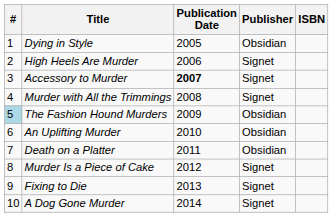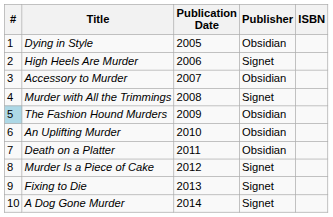Accessory to Murder | Publication Date: bold -> normal
Accessory to Murder | Publisher: Signet -> Obsidian
